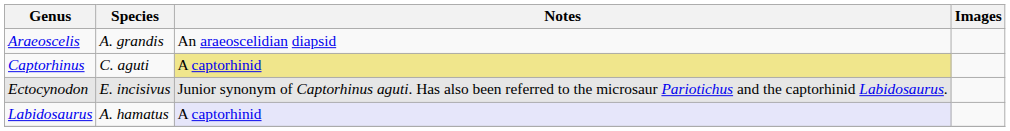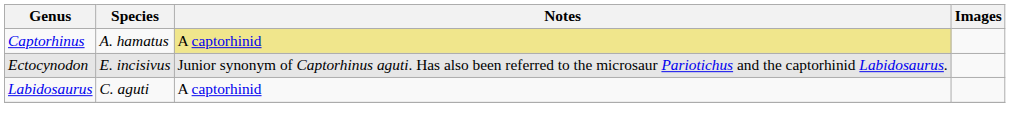- row: Araeoscelis | A. grandis | An araeoscelidian diapsid
Captorhinus | Species: C. aguti -> A. hamatus
Labidosaurus | Species: A. hamatus -> C. aguti
Labidosaurus | Notes: lavender background -> no background
